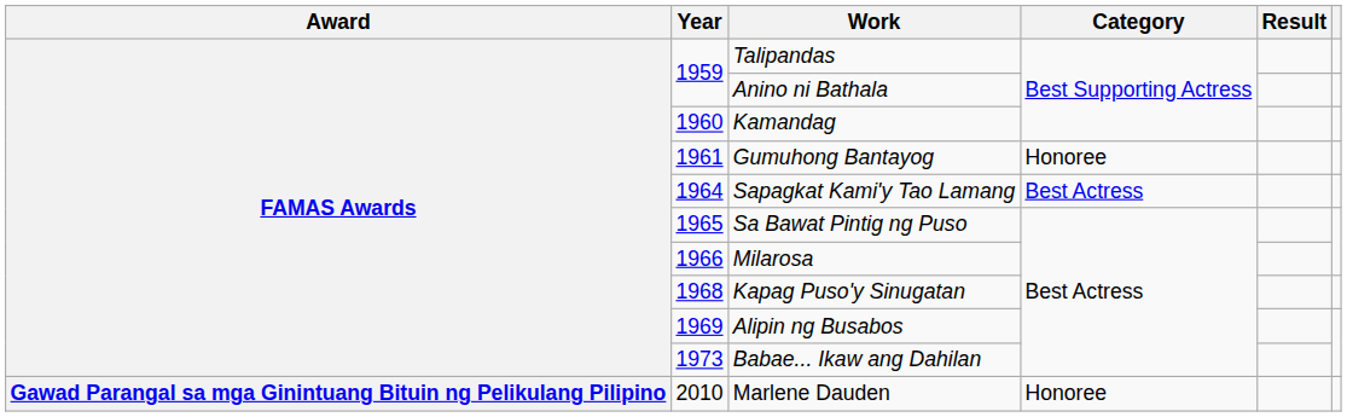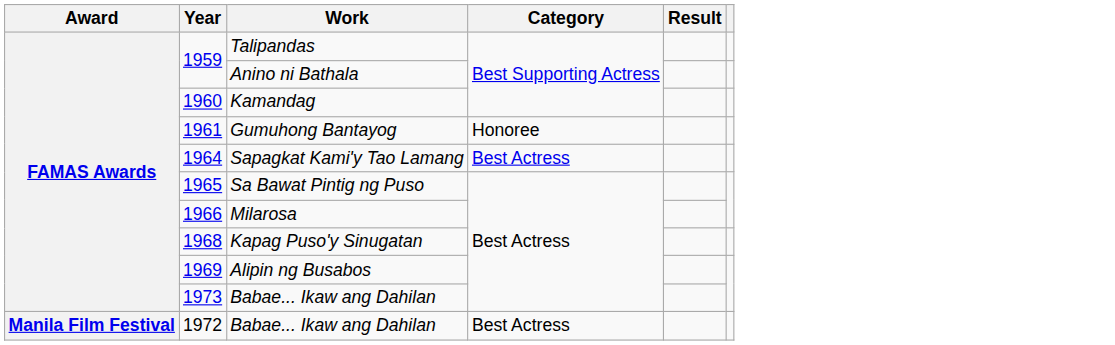- row: Gawad Parangal sa mga Ginintuang Bituin ng Pelikulang Pilipino | 2010 | Marlene Dauden | Honoree
+ row: Manila Film Festival | 1972 | Babae... Ikaw ang Dahilan | Best Actress
